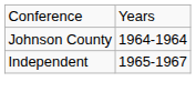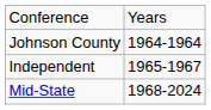+ row: Mid-State | 1968-2024
